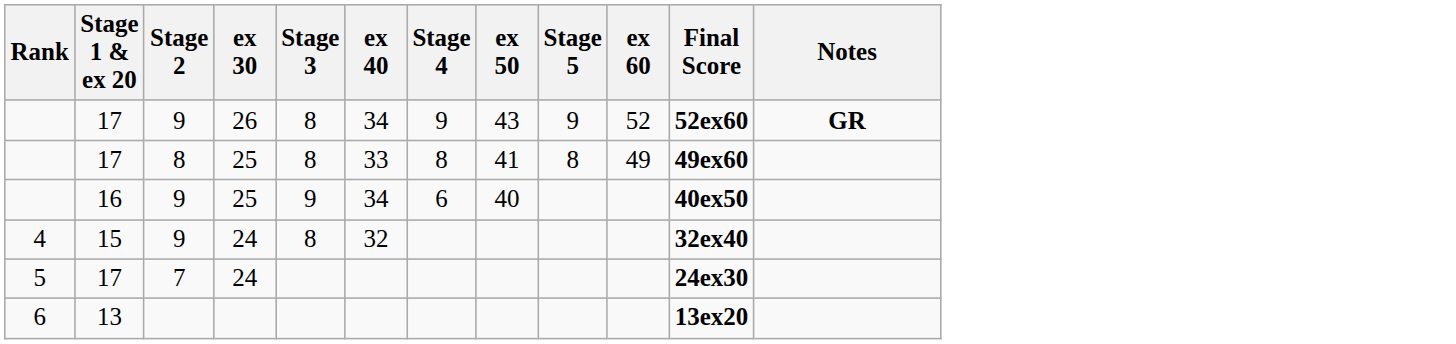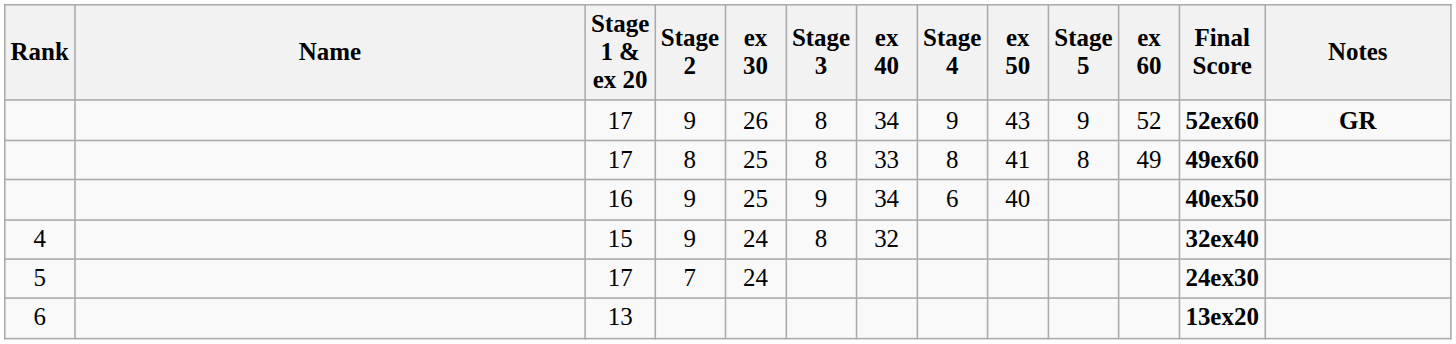+ column: Name
